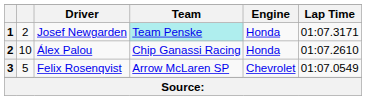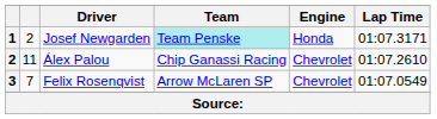Álex Palou | column 2: 10 -> 11
Álex Palou | Engine: Honda -> Chevrolet
Felix Rosenqvist | column 2: 5 -> 7
